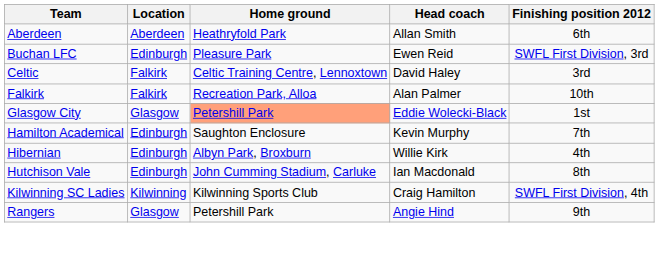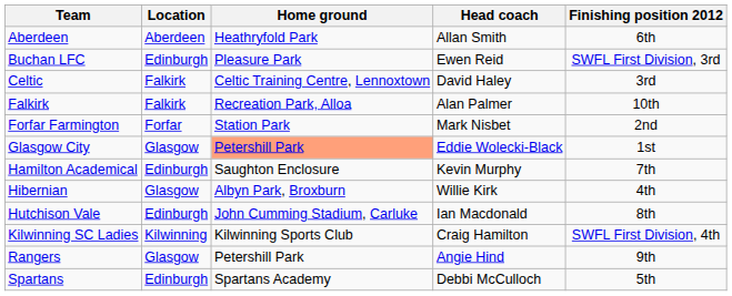+ row: Forfar Farmington | Forfar | Station Park | Mark Nisbet | 2nd
Hibernian | Location: Edinburgh -> Glasgow
+ row: Spartans | Edinburgh | Spartans Academy | Debbi McCulloch | 5th
